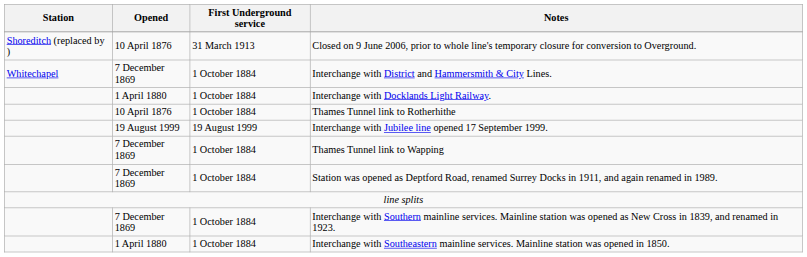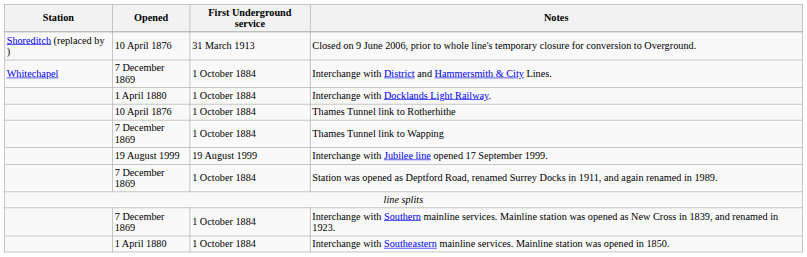rows swapped: Thames Tunnel link to Wapping <-> Interchange with Jubilee line opened 17 September 1999.
